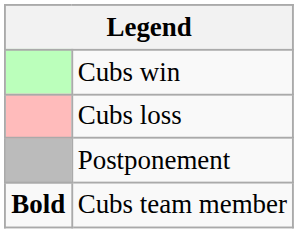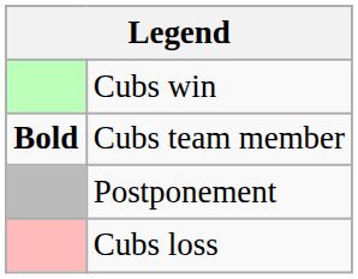rows swapped: Cubs loss <-> Cubs team member
